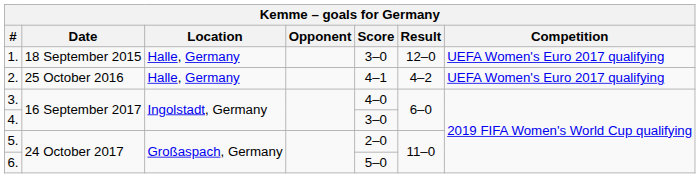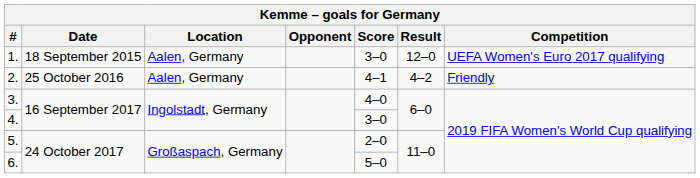1. | Location: Halle, Germany -> Aalen, Germany
2. | Location: Halle, Germany -> Aalen, Germany
2. | Competition: UEFA Women's Euro 2017 qualifying -> Friendly
